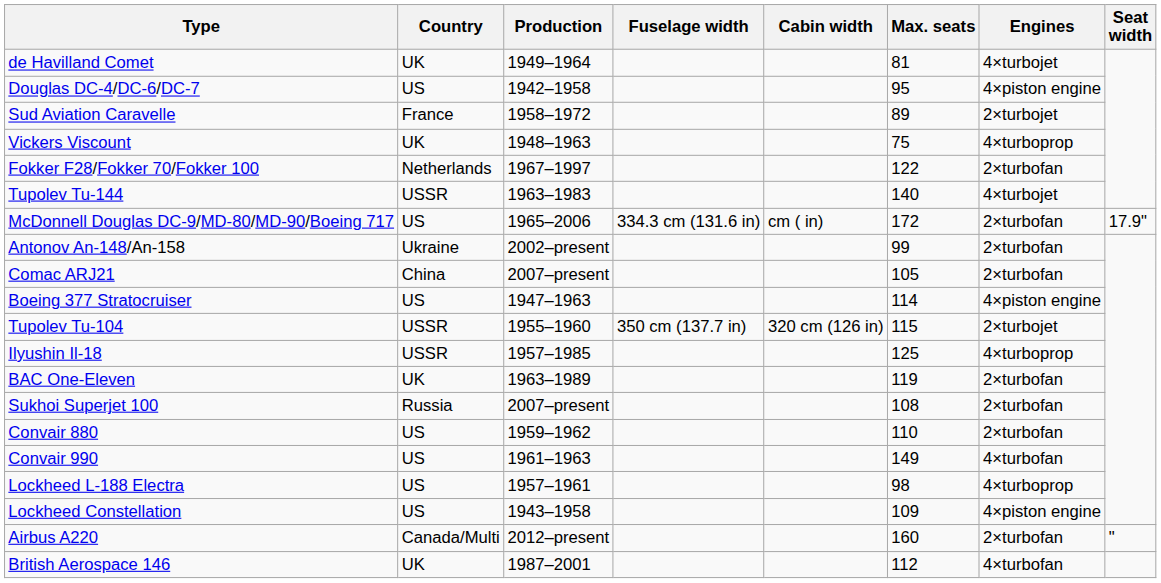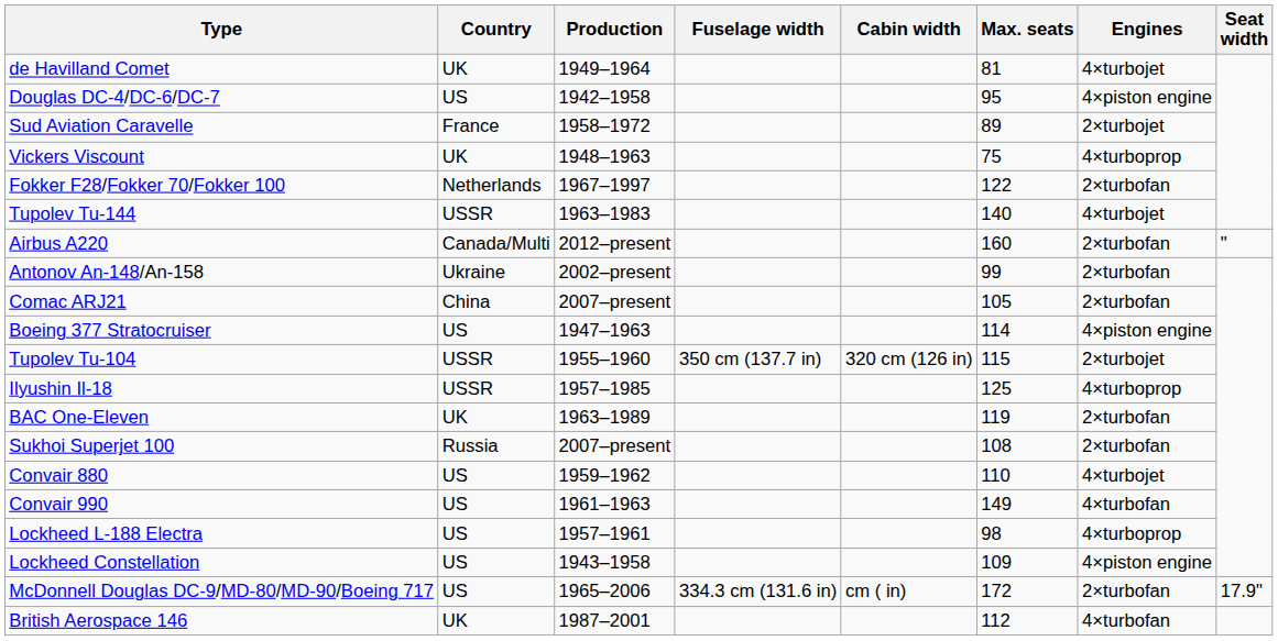rows swapped: McDonnell Douglas DC-9/MD-80/MD-90/Boeing 717 <-> Airbus A220
Convair 880 | Engines: 2×turbofan -> 4×turbojet
